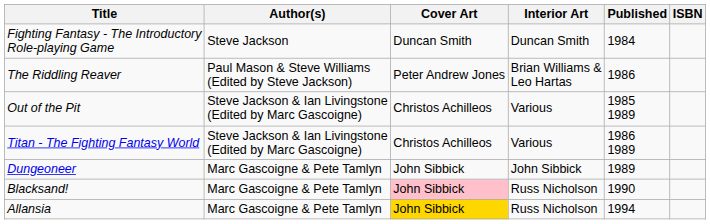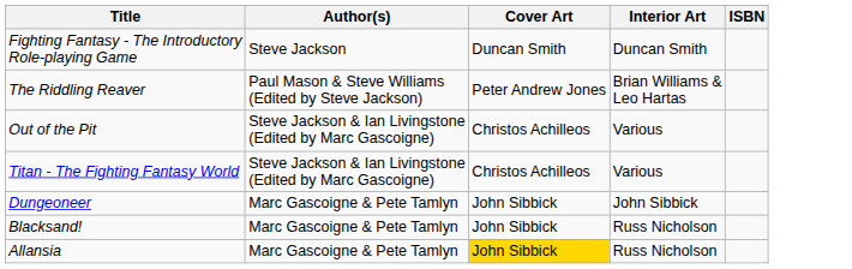- column: Published | 1984 | 1986 | 1985 1989 | 1986 1989 | 1989 | 1990 | 1994
Blacksand! | Cover Art: pink background -> no background
